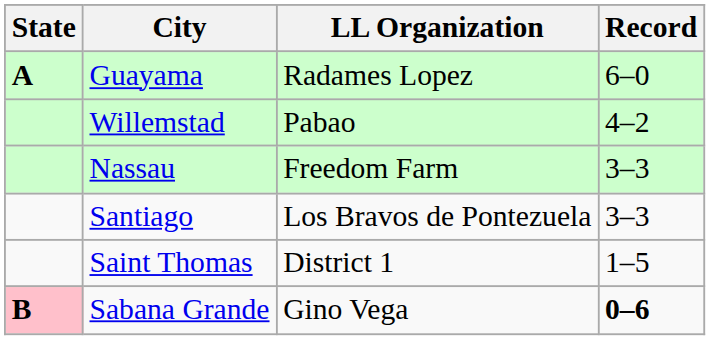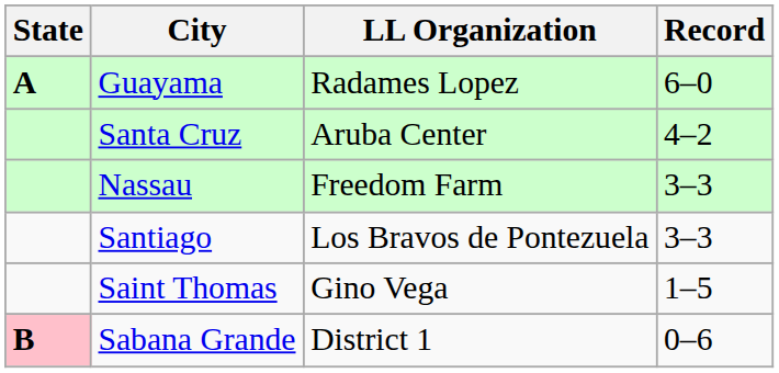- row: Willemstad | Pabao | 4–2
+ row: Santa Cruz | Aruba Center | 4–2
Saint Thomas | LL Organization: District 1 -> Gino Vega
Sabana Grande | LL Organization: Gino Vega -> District 1
Sabana Grande | Record: bold -> normal
